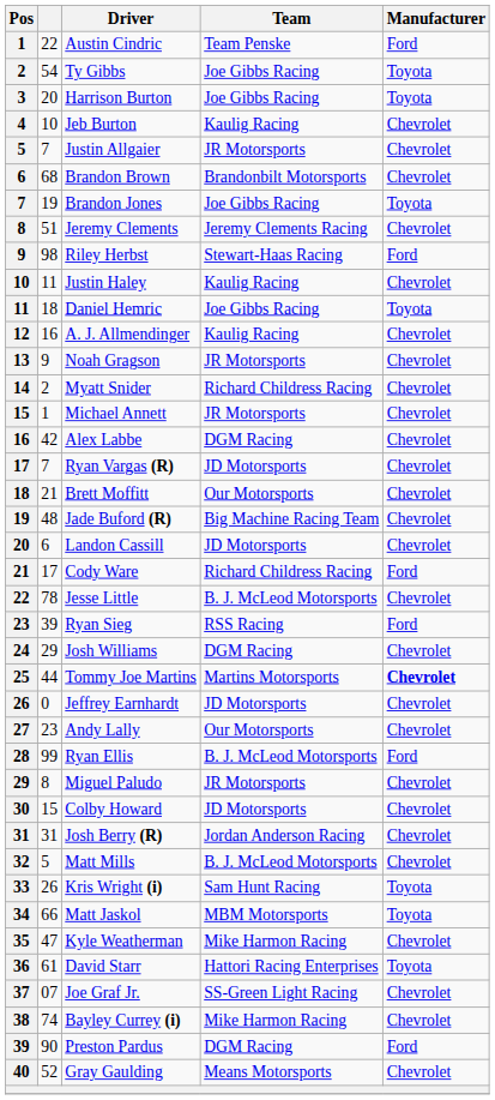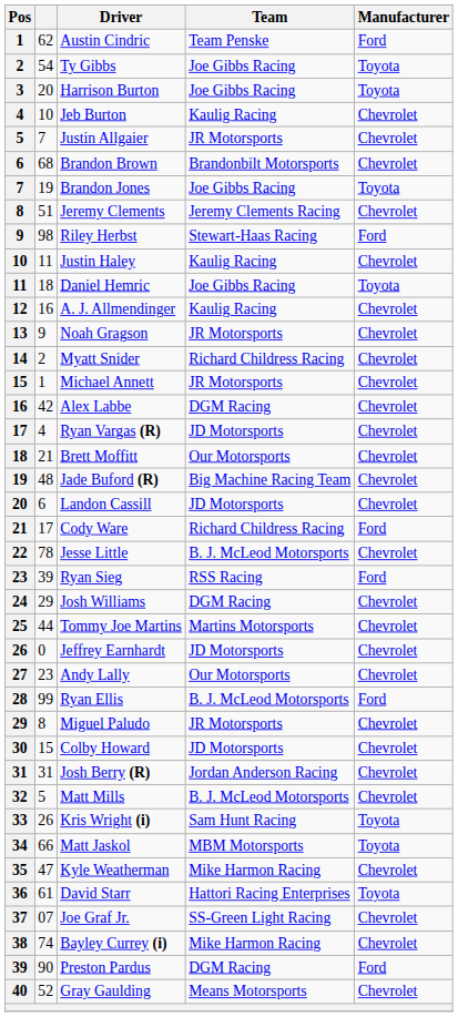Austin Cindric | column 2: 22 -> 62
Ryan Vargas (R) | column 2: 7 -> 4
Tommy Joe Martins | Manufacturer: bold -> normal
